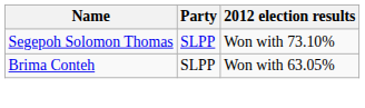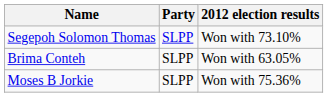+ row: Moses B Jorkie | SLPP | Won with 75.36%
